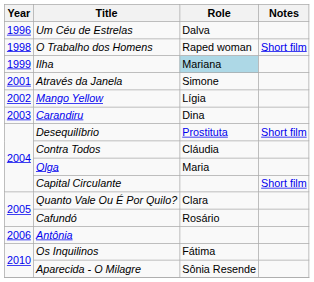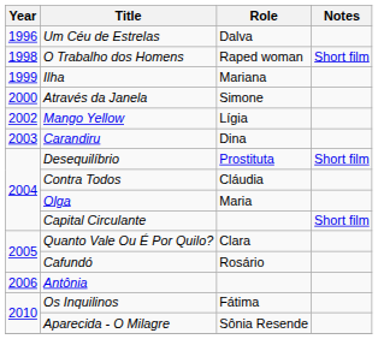Ilha | Role: lightblue background -> no background
Através da Janela | Year: 2001 -> 2000
